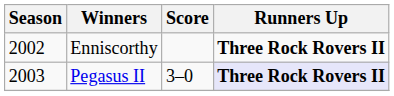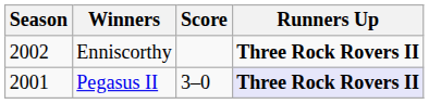Pegasus II | Season: 2003 -> 2001
